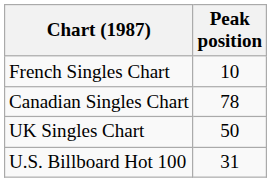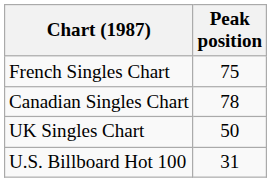French Singles Chart | Peak position: 10 -> 75
